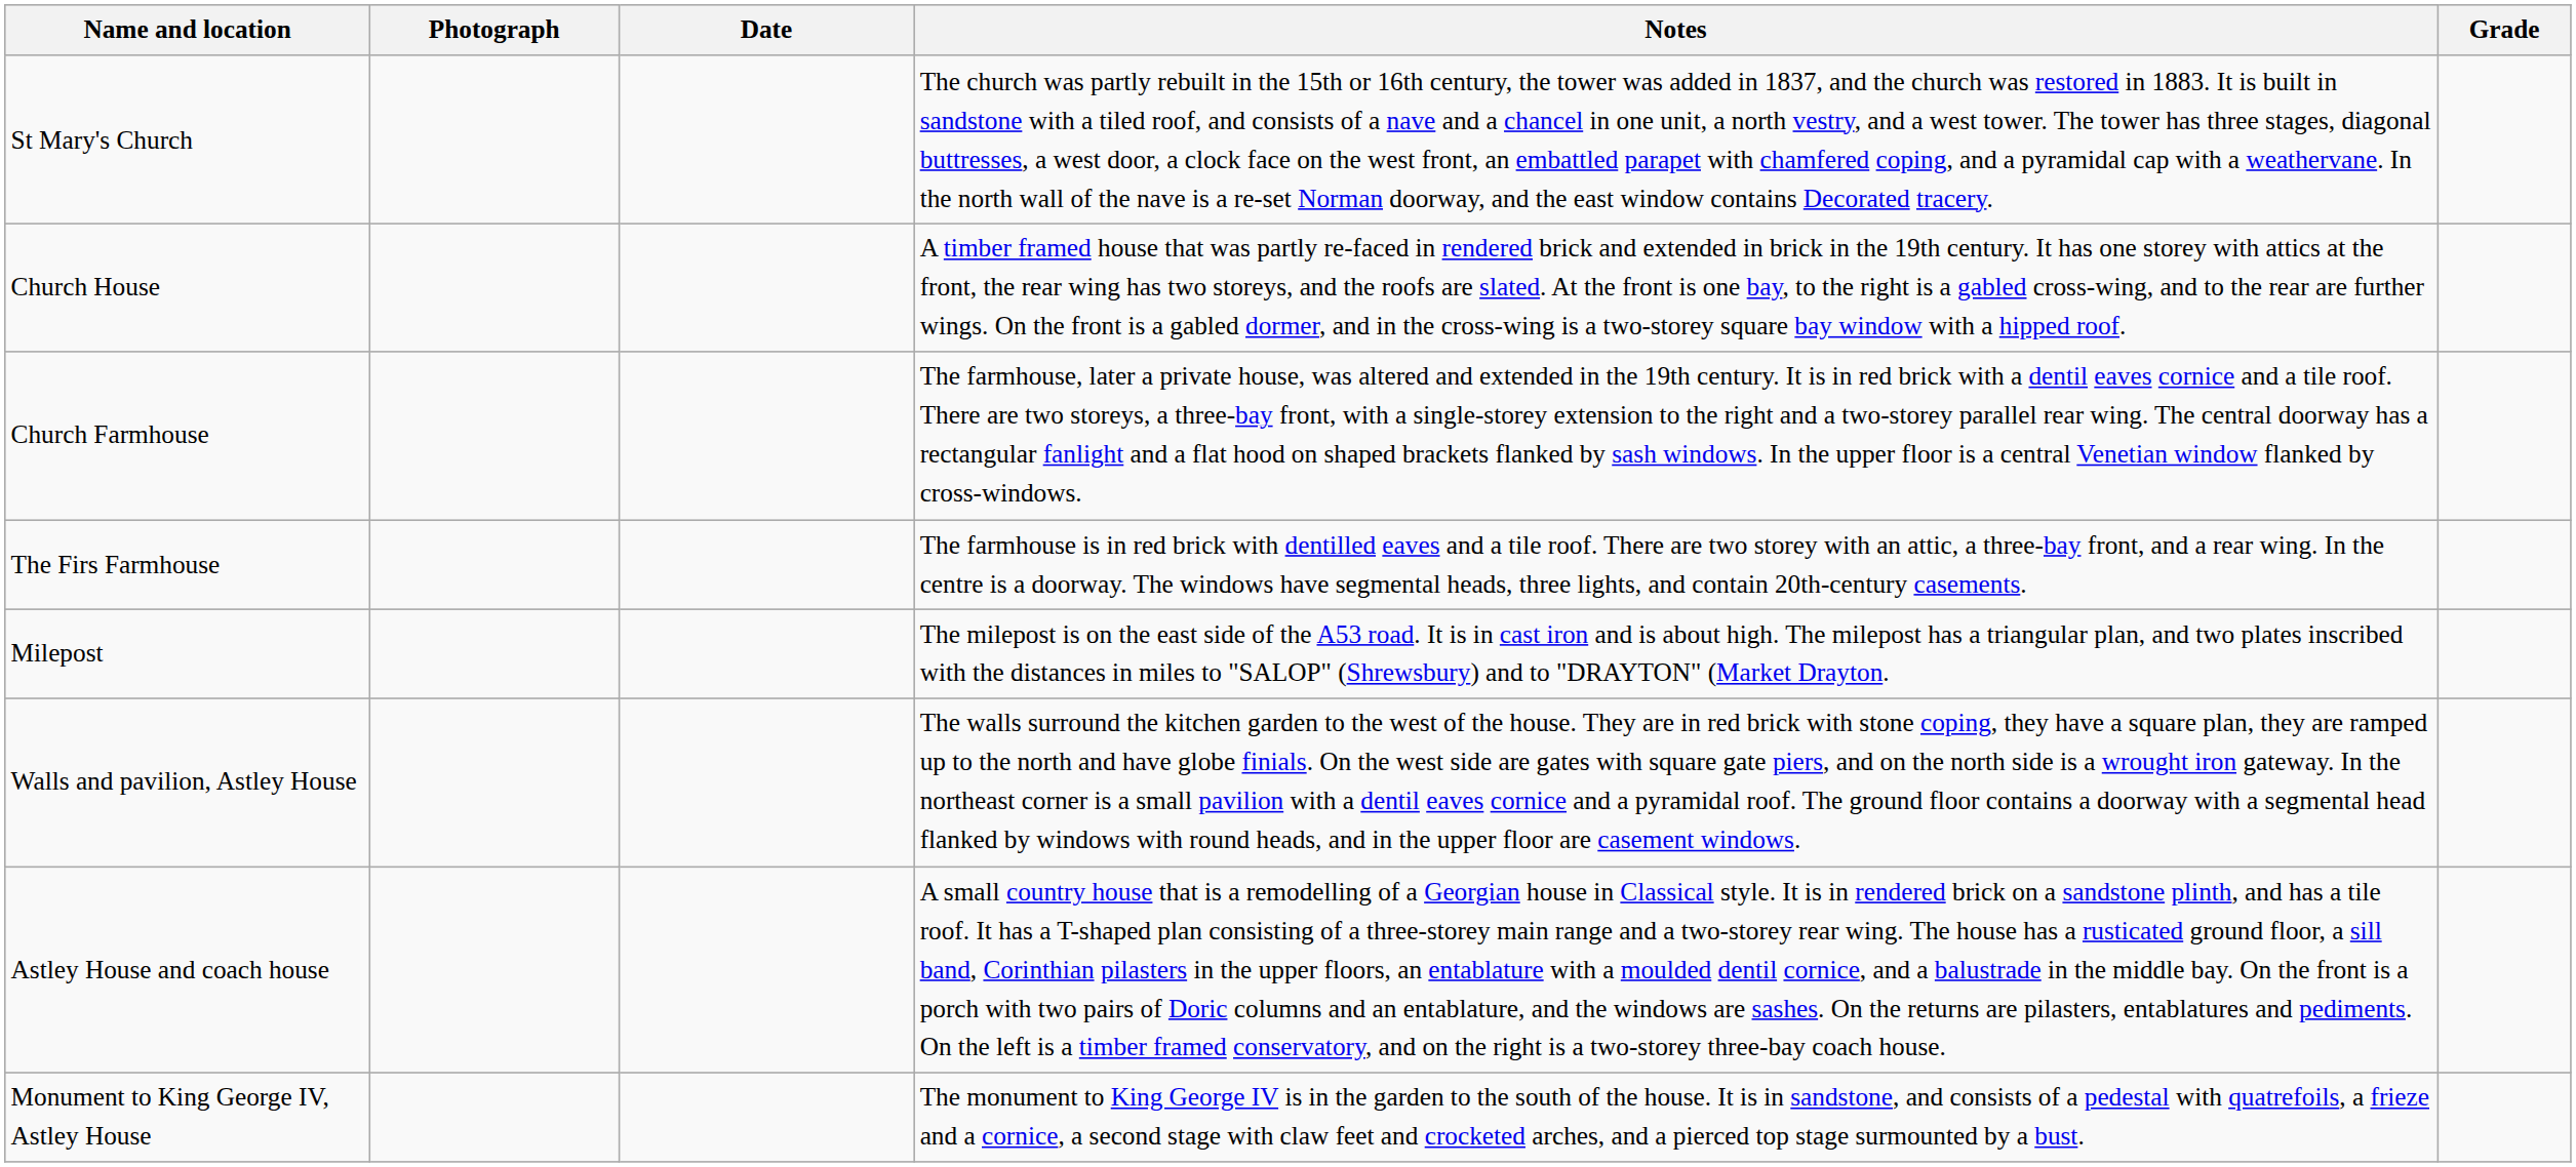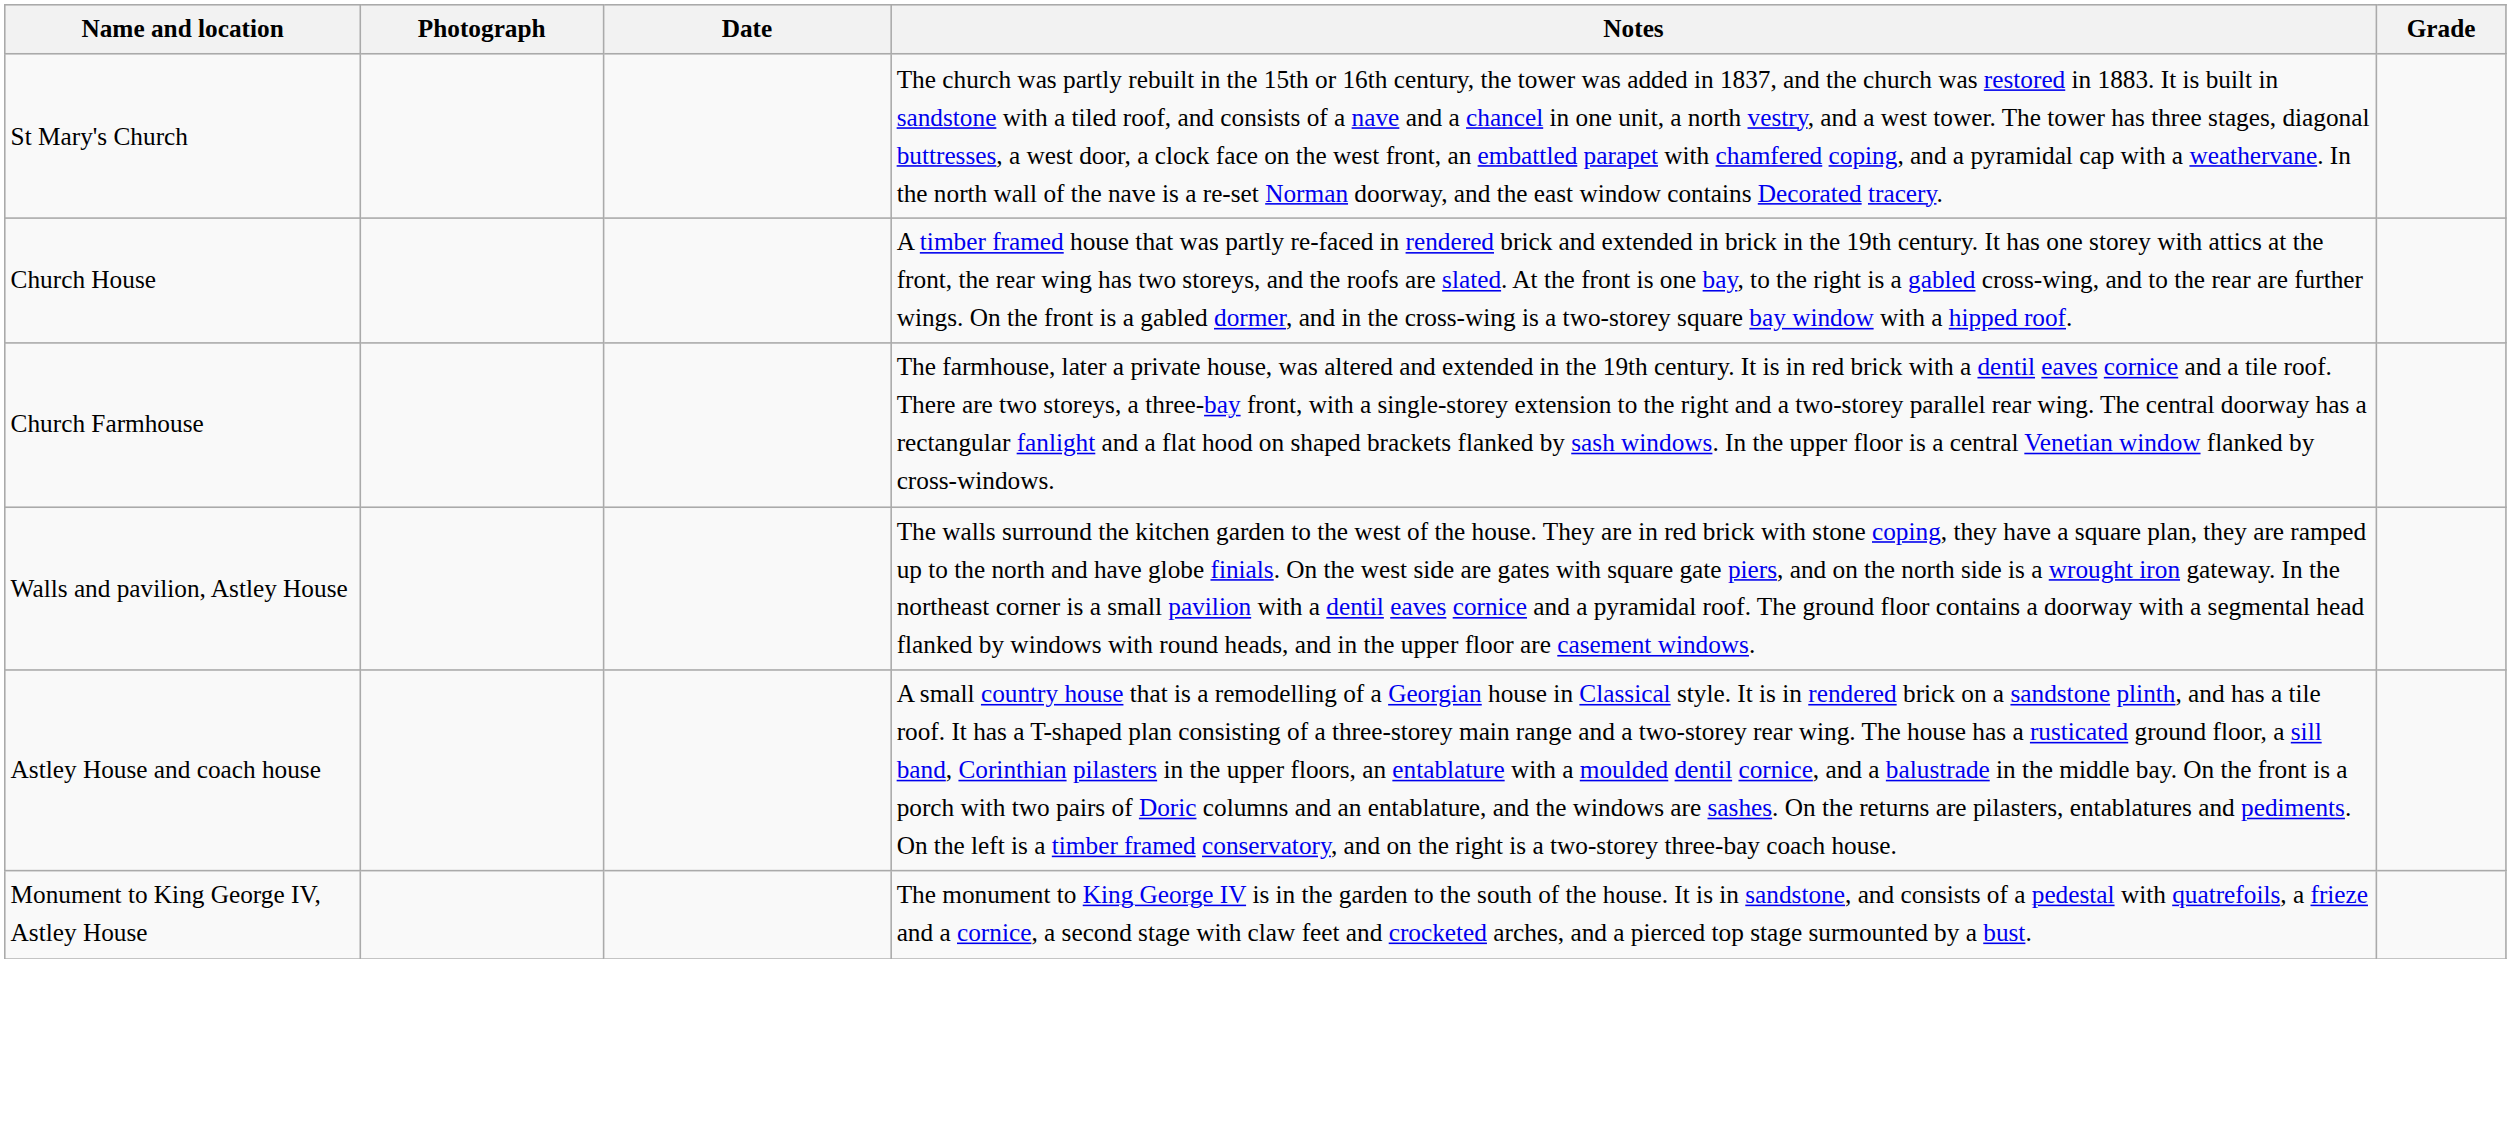- row: The Firs Farmhouse | The farmhouse is in red brick with dentilled eaves and a tile roof. There are two storey with an attic, a three-bay front, and a rear wing. In the centre is a doorway. The windows have segmental heads, three lights, and contain 20th-century casements.
- row: Milepost | The milepost is on the east side of the A53 road. It is in cast iron and is about high. The milepost has a triangular plan, and two plates inscribed with the distances in miles to "SALOP" (Shrewsbury) and to "DRAYTON" (Market Drayton.
